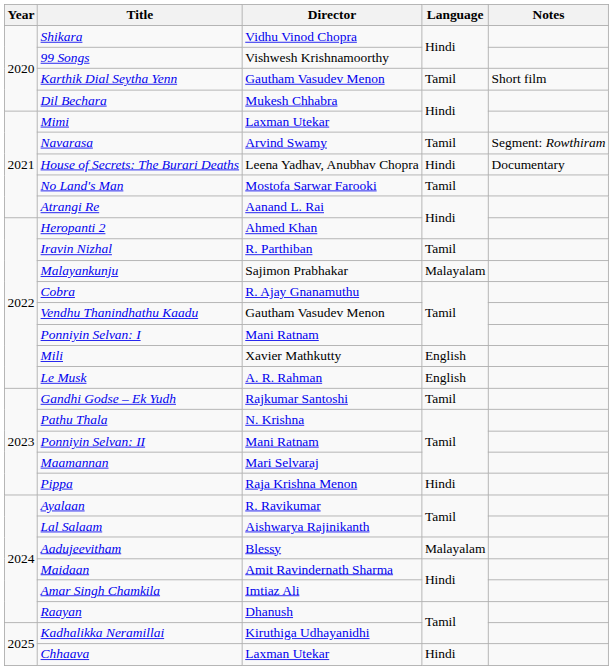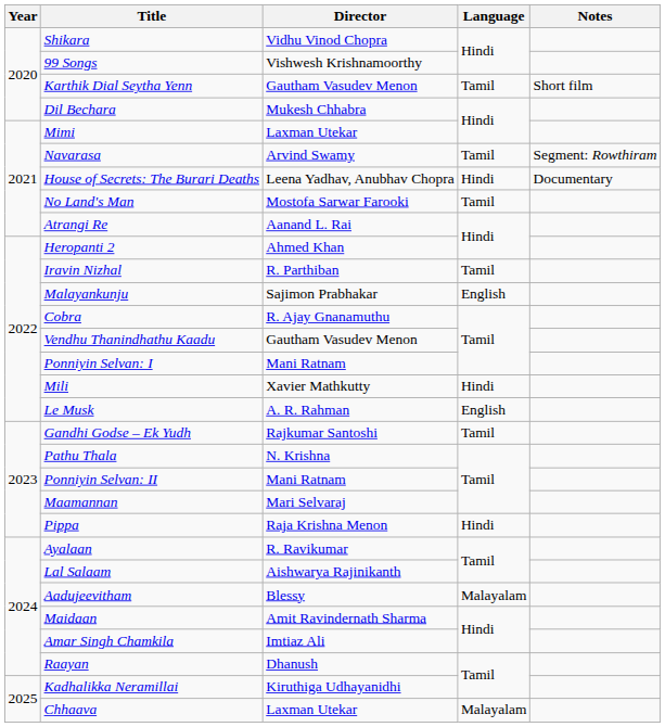Malayankunju | Language: Malayalam -> English
Mili | Language: English -> Hindi
Chhaava | Language: Hindi -> Malayalam
